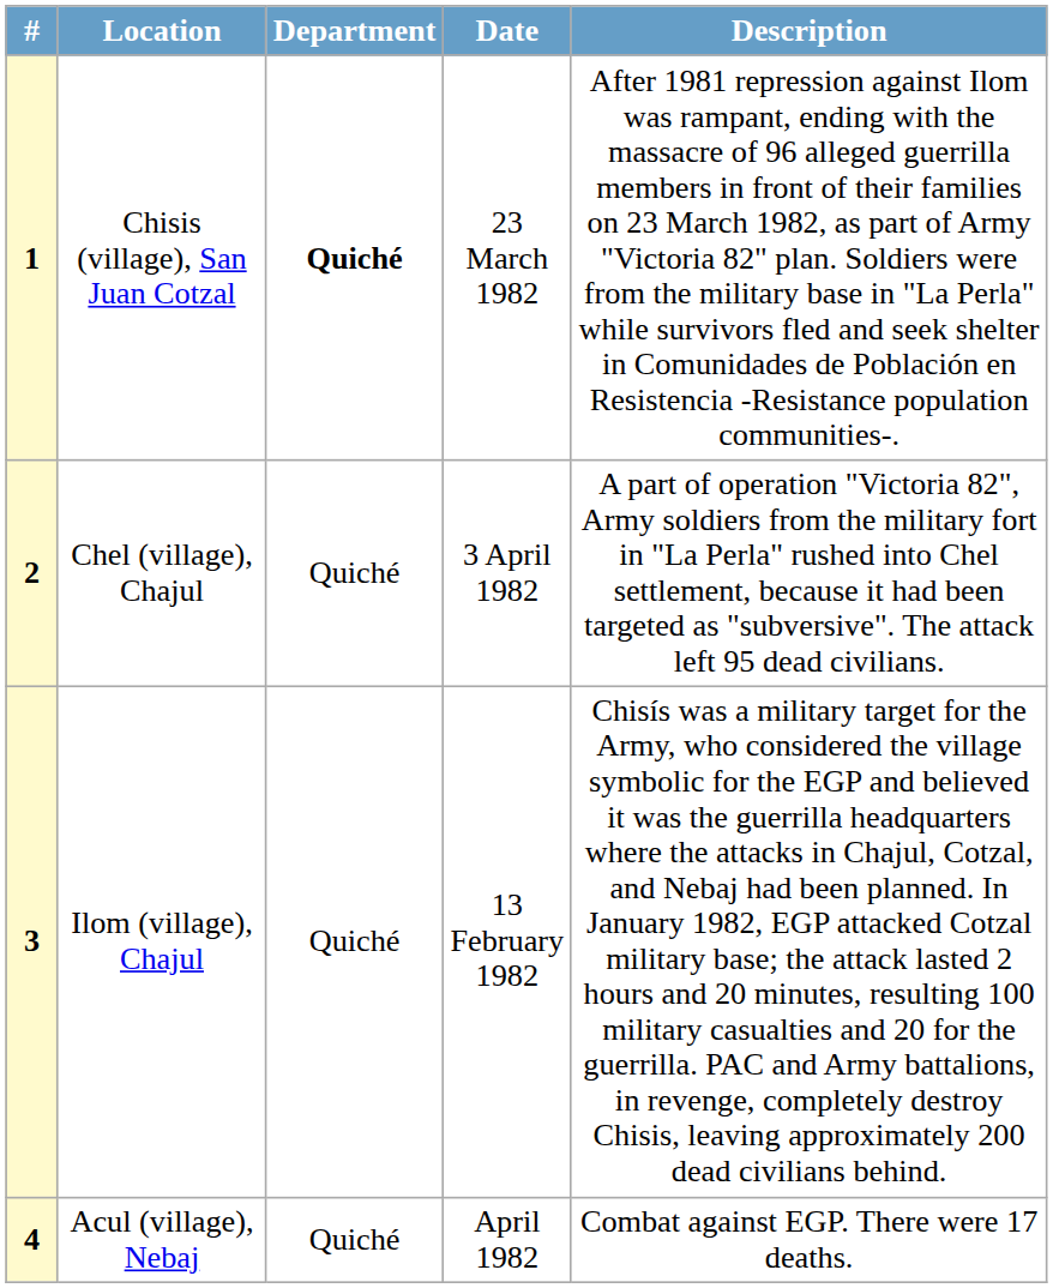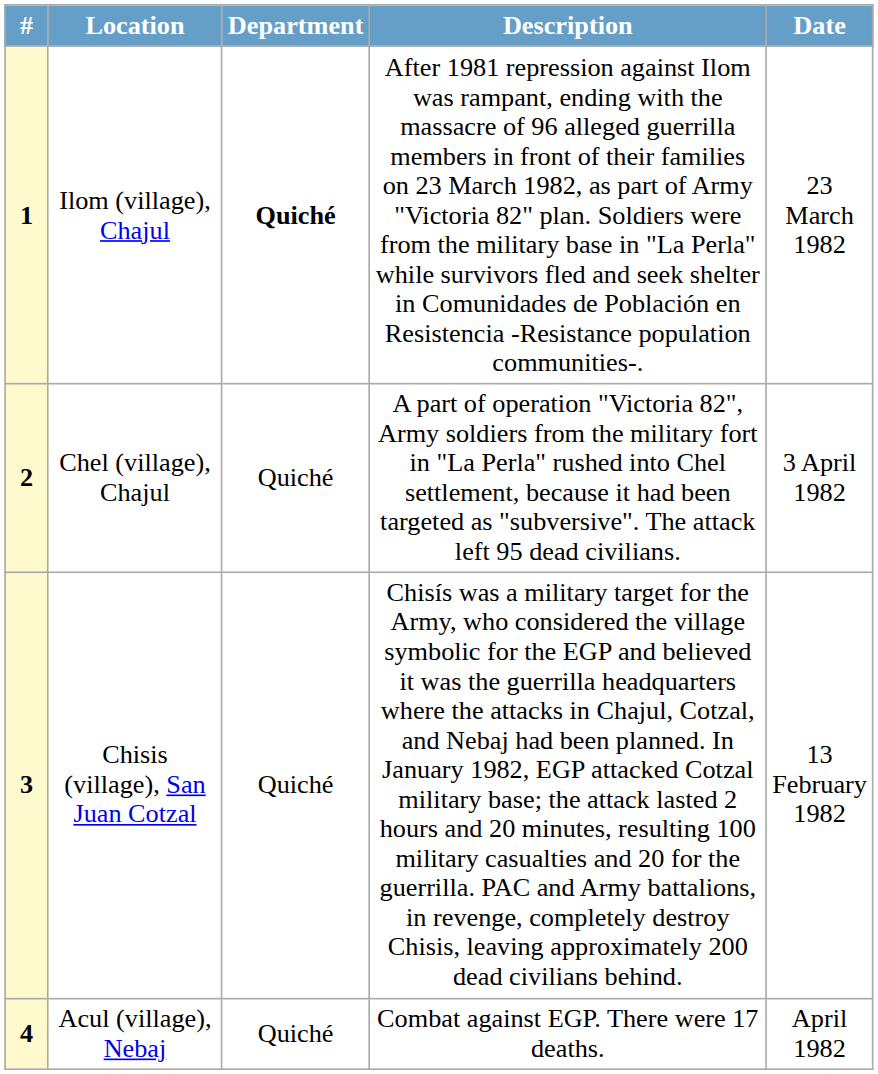columns swapped: Date <-> Description
1 | Location: Chisis (village), San Juan Cotzal -> Ilom (village), Chajul
3 | Location: Ilom (village), Chajul -> Chisis (village), San Juan Cotzal
